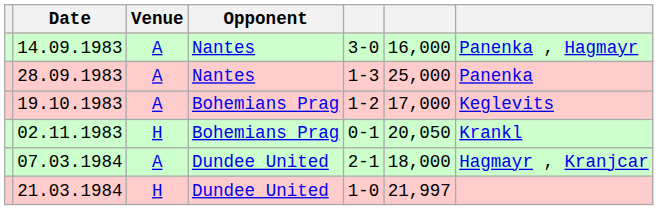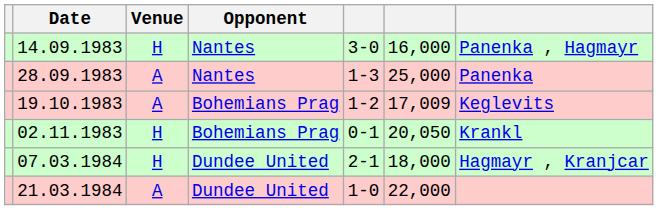14.09.1983 | Venue: A -> H
19.10.1983 | column 6: 17,000 -> 17,009
07.03.1984 | Venue: A -> H
21.03.1984 | Venue: H -> A
21.03.1984 | column 6: 21,997 -> 22,000
